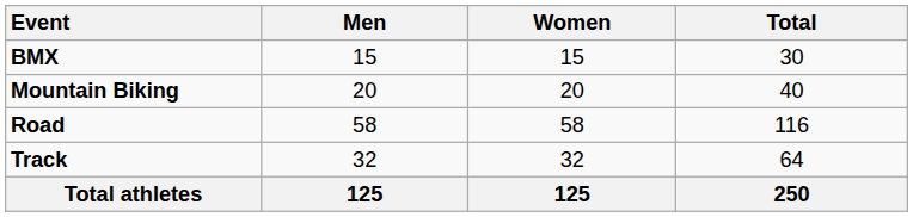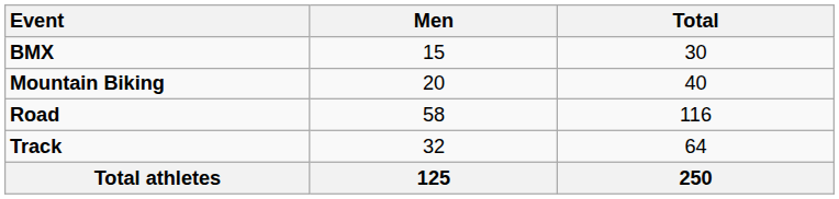- column: Women | 15 | 20 | 58 | 32 | 125
